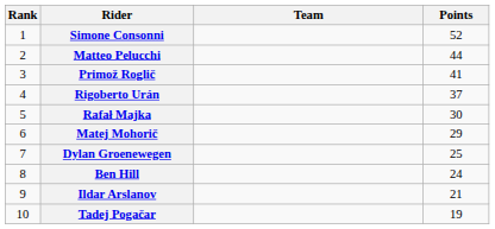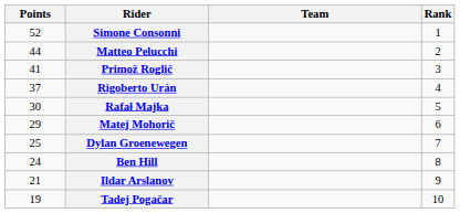columns swapped: Rank <-> Points
